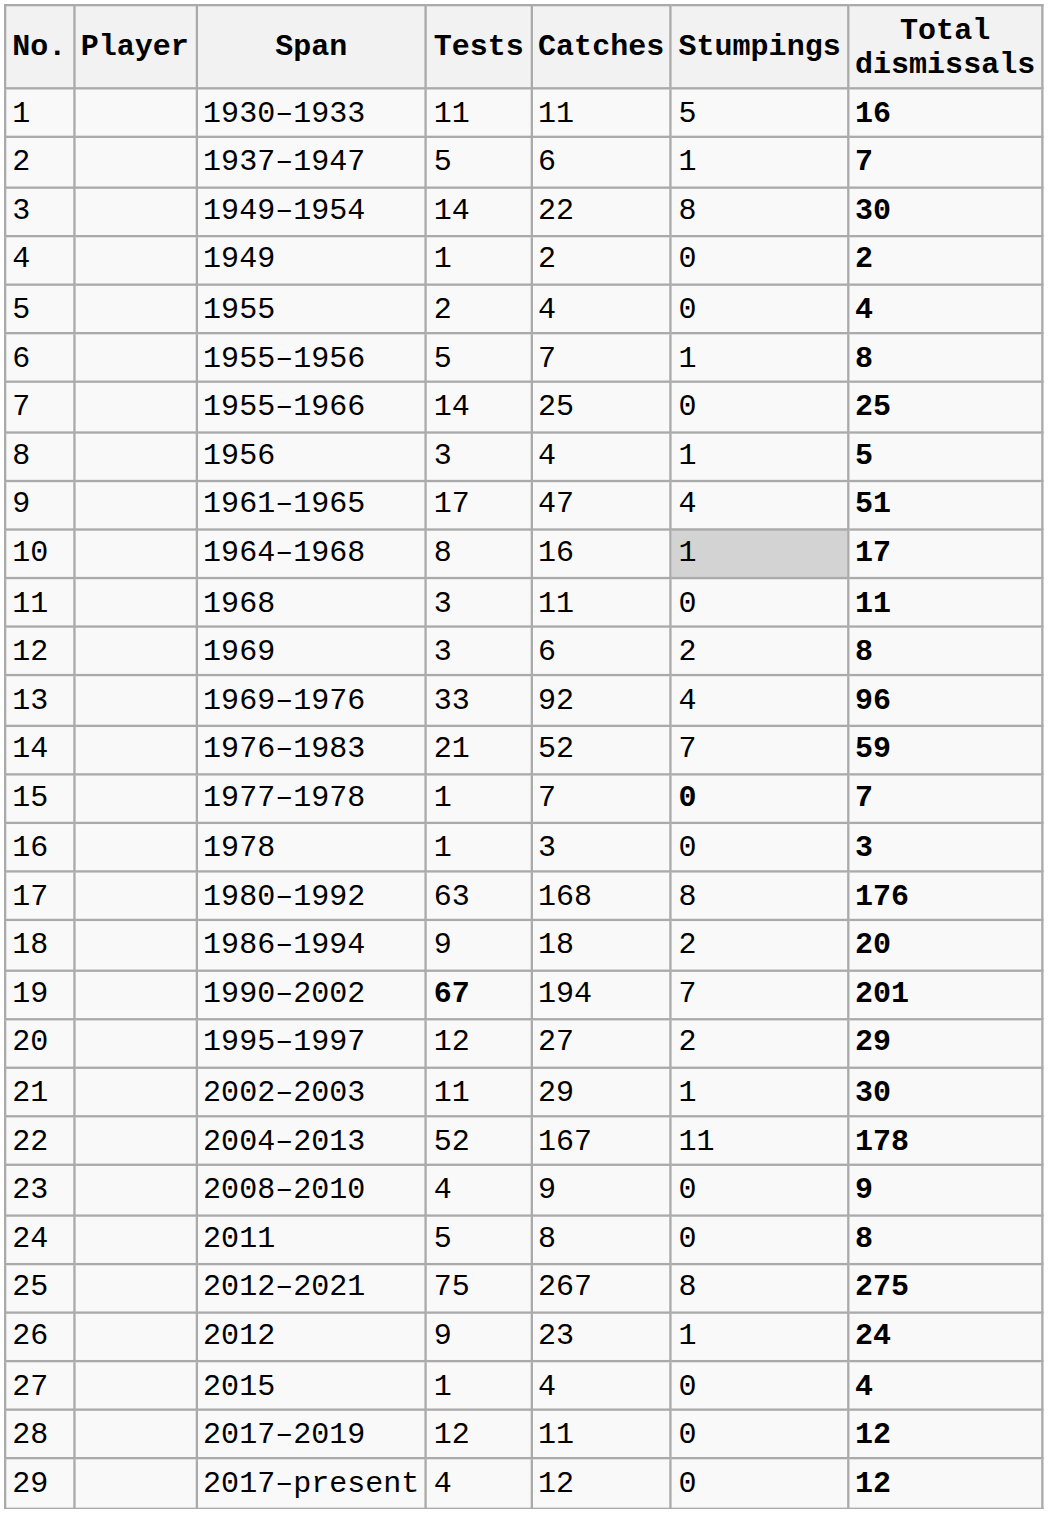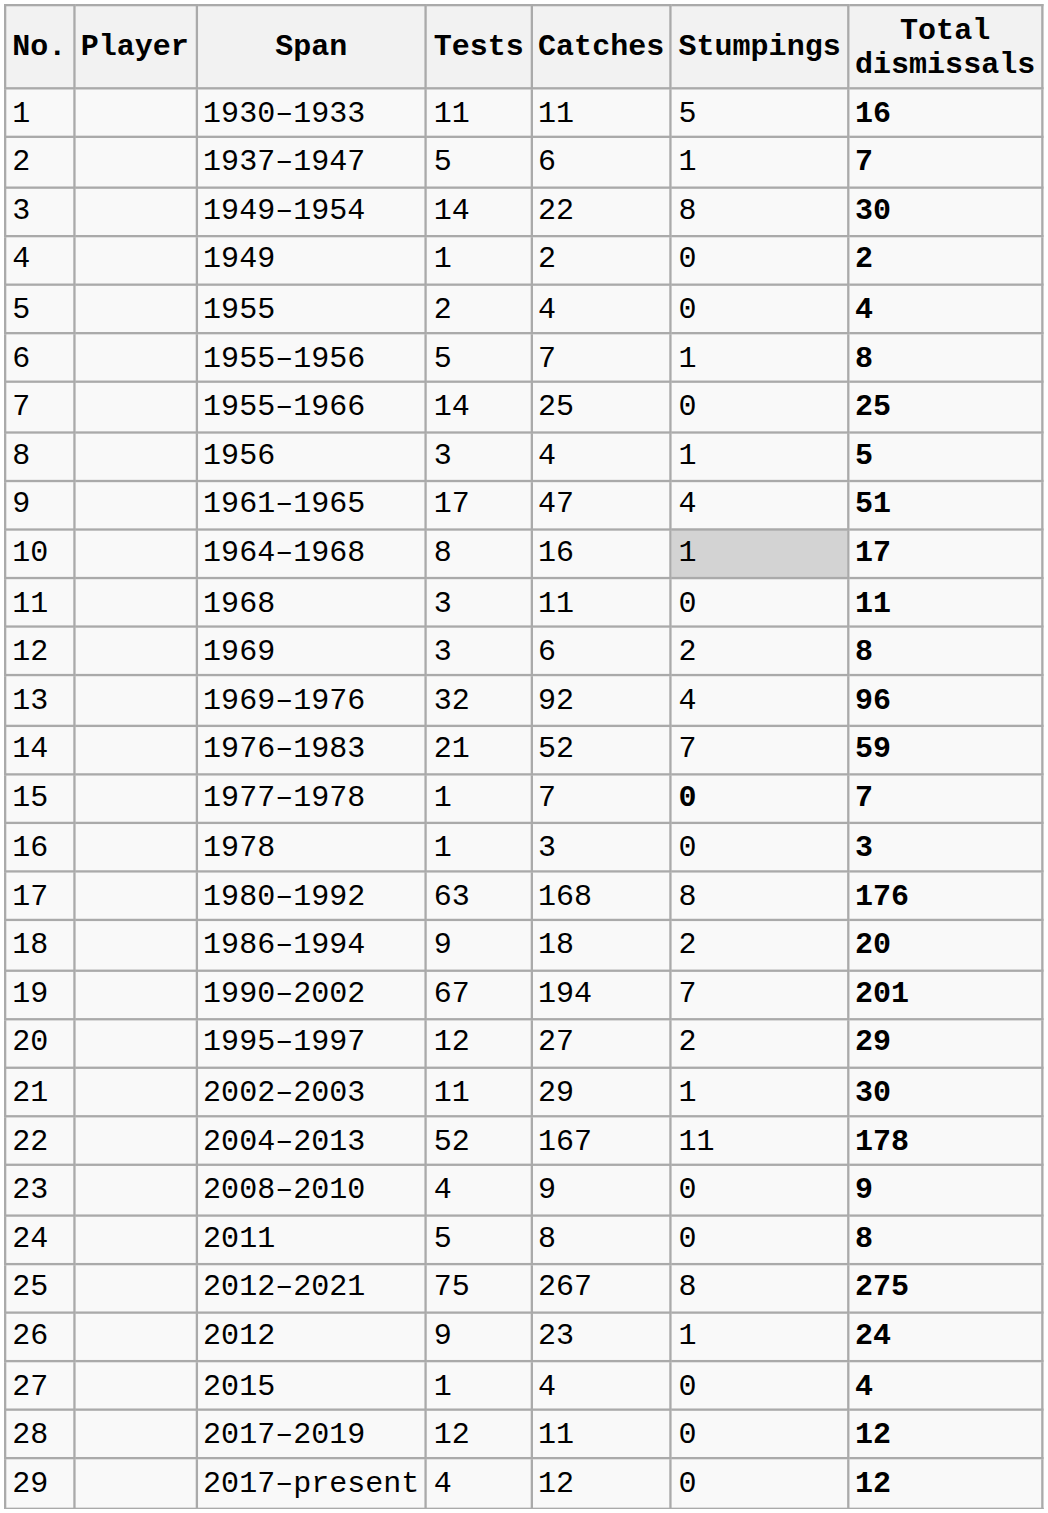13 | Tests: 33 -> 32
19 | Tests: bold -> normal
